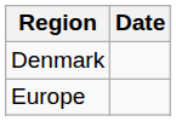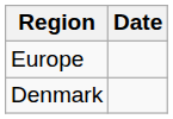rows swapped: Denmark <-> Europe
